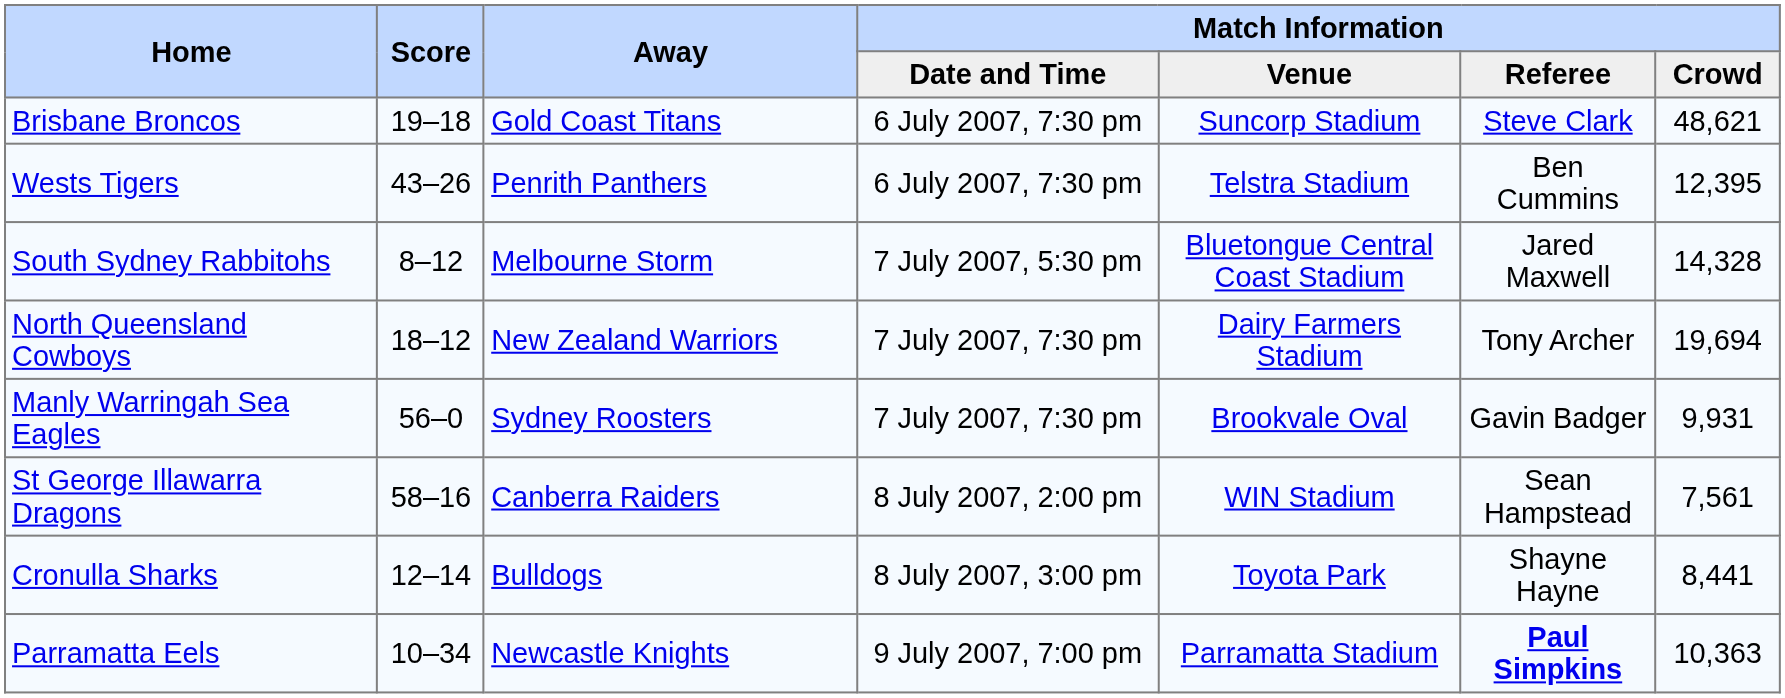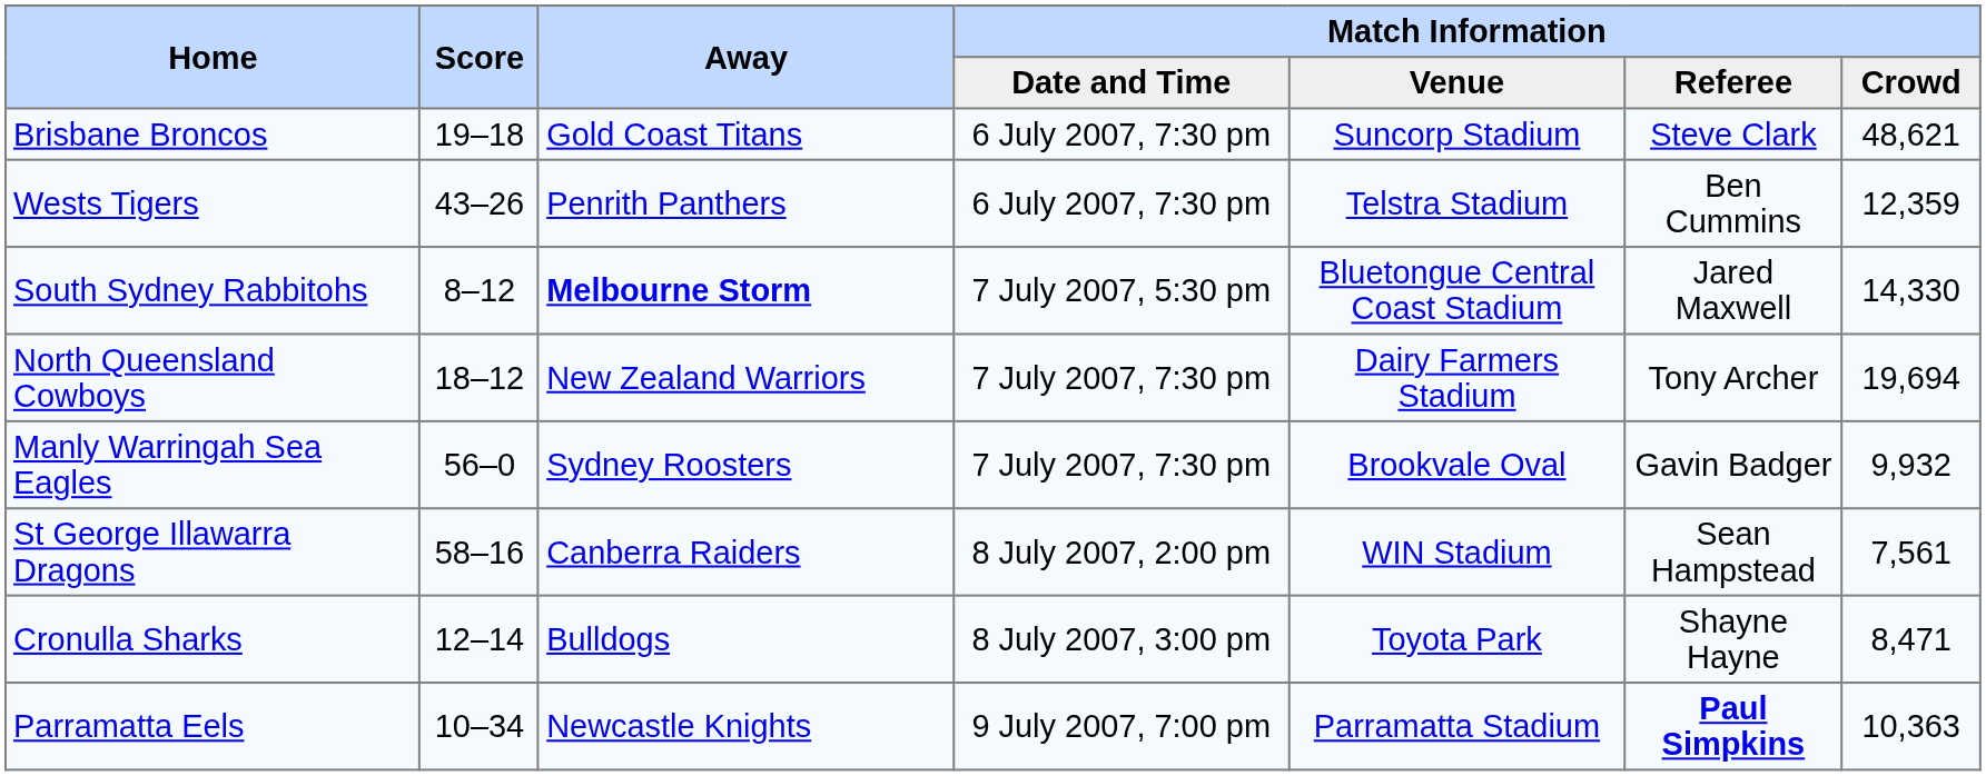Wests Tigers | Match Information / Crowd: 12,395 -> 12,359
South Sydney Rabbitohs | Away: normal -> bold
South Sydney Rabbitohs | Match Information / Crowd: 14,328 -> 14,330
Manly Warringah Sea Eagles | Match Information / Crowd: 9,931 -> 9,932
Cronulla Sharks | Match Information / Crowd: 8,441 -> 8,471
